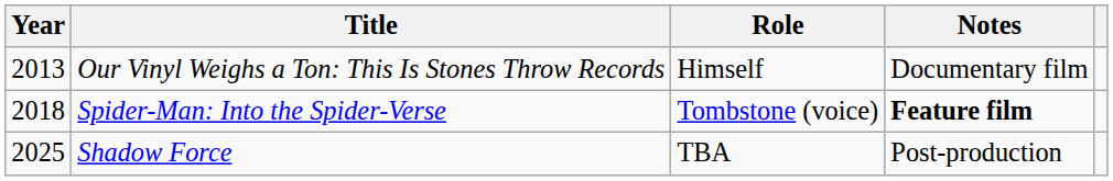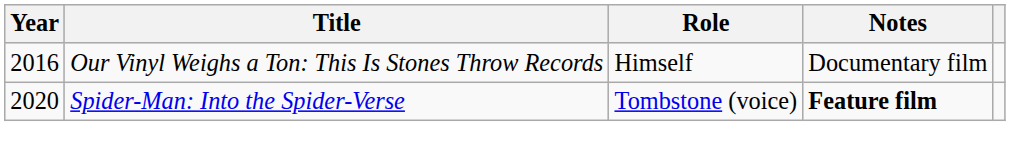Our Vinyl Weighs a Ton: This Is Stones Throw Records | Year: 2013 -> 2016
Spider-Man: Into the Spider-Verse | Year: 2018 -> 2020
- row: 2025 | Shadow Force | TBA | Post-production
